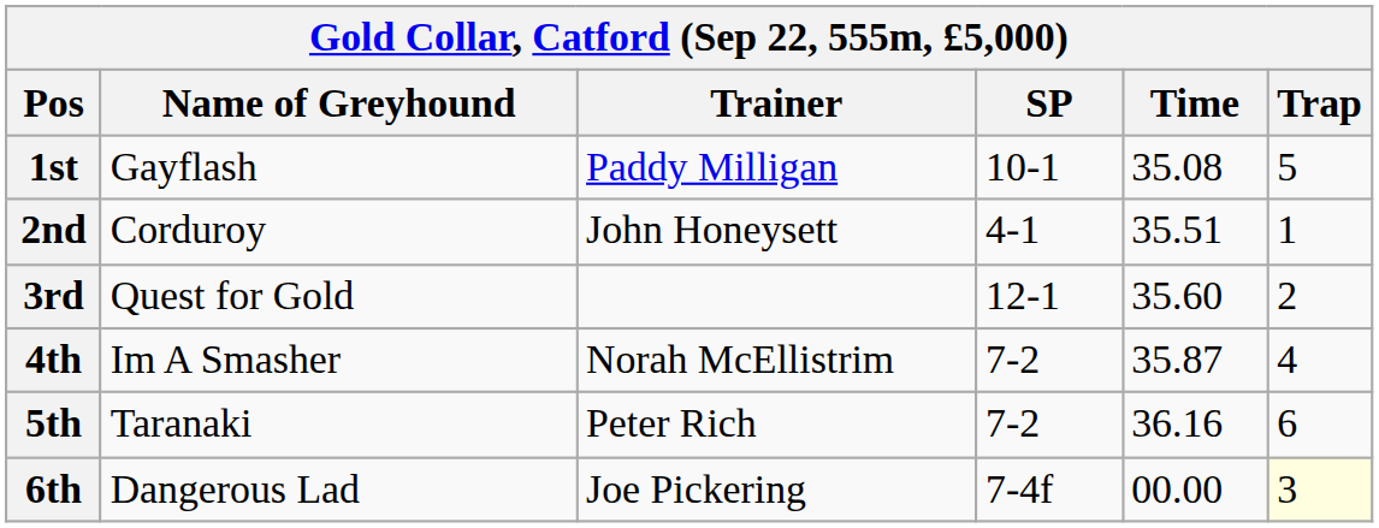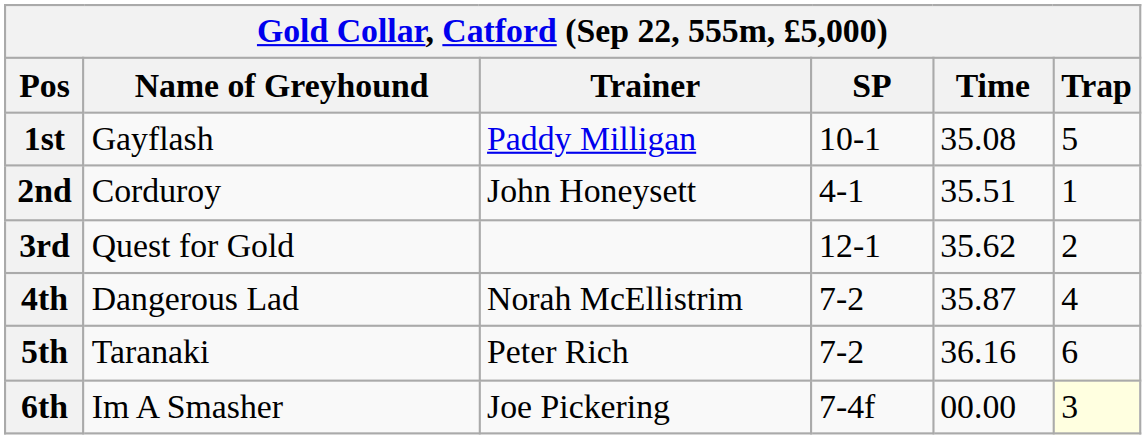3rd | Time: 35.60 -> 35.62
4th | Name of Greyhound: Im A Smasher -> Dangerous Lad
6th | Name of Greyhound: Dangerous Lad -> Im A Smasher
